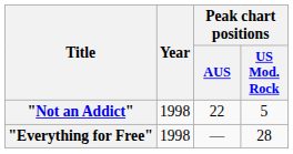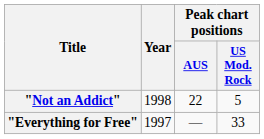"Everything for Free" | Year: 1998 -> 1997
"Everything for Free" | Peak chart positions / US Mod. Rock: 28 -> 33
